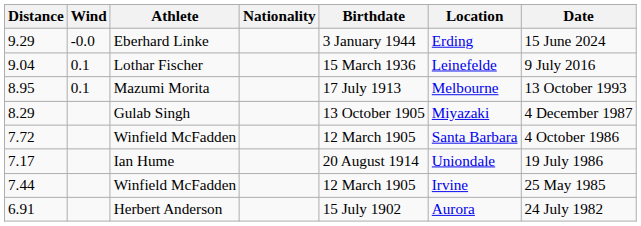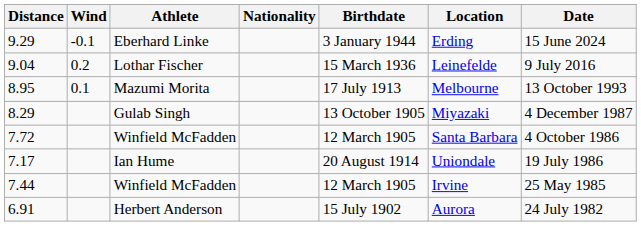9.29 | Wind: -0.0 -> -0.1
9.04 | Wind: 0.1 -> 0.2
